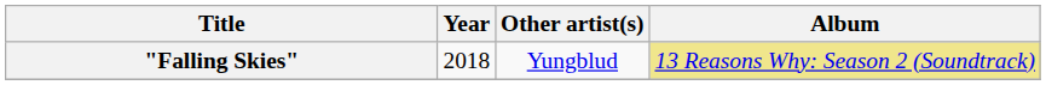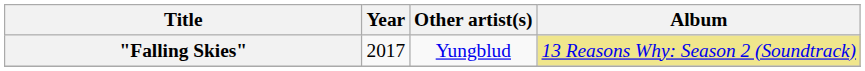"Falling Skies" | Year: 2018 -> 2017
